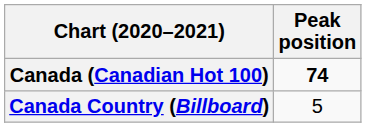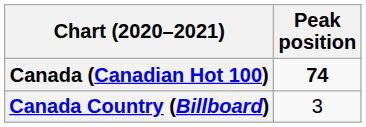Canada Country (Billboard) | Peak position: 5 -> 3
